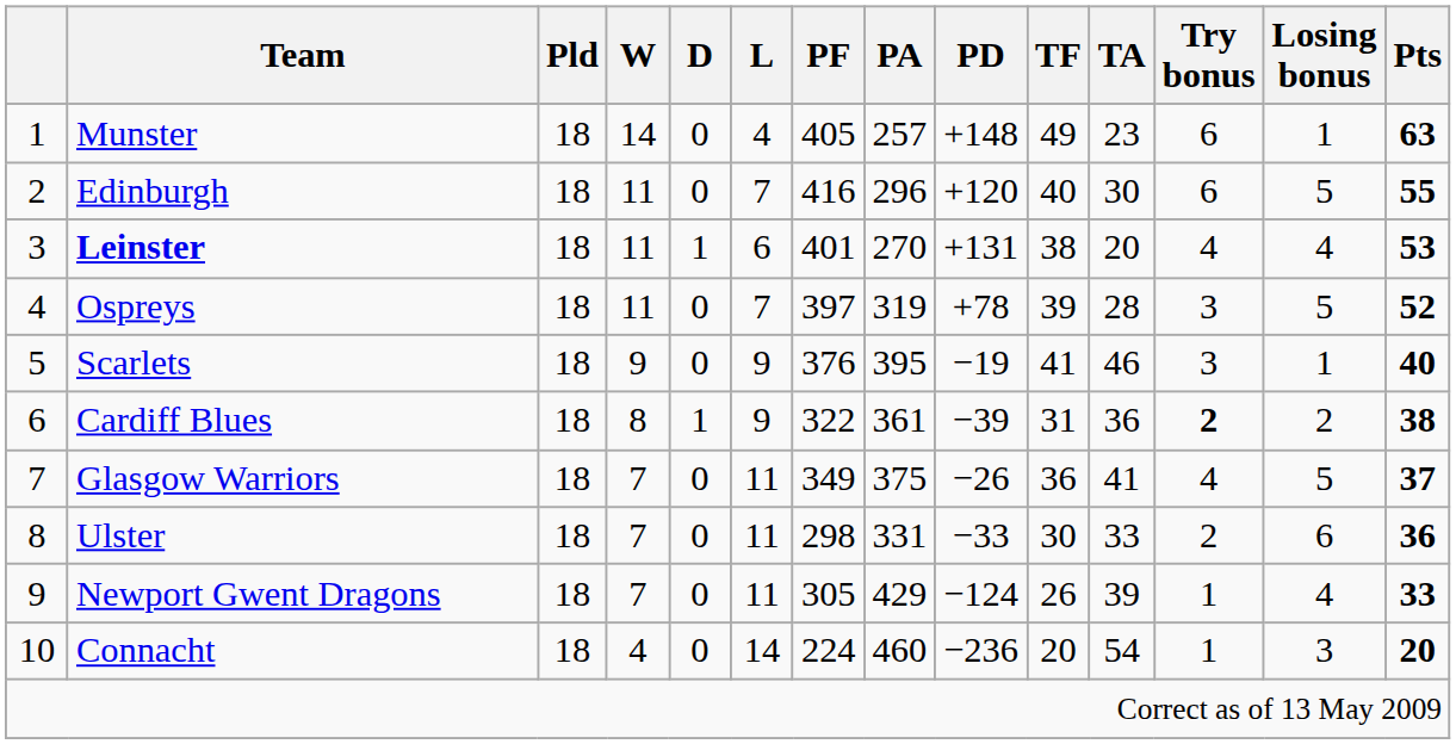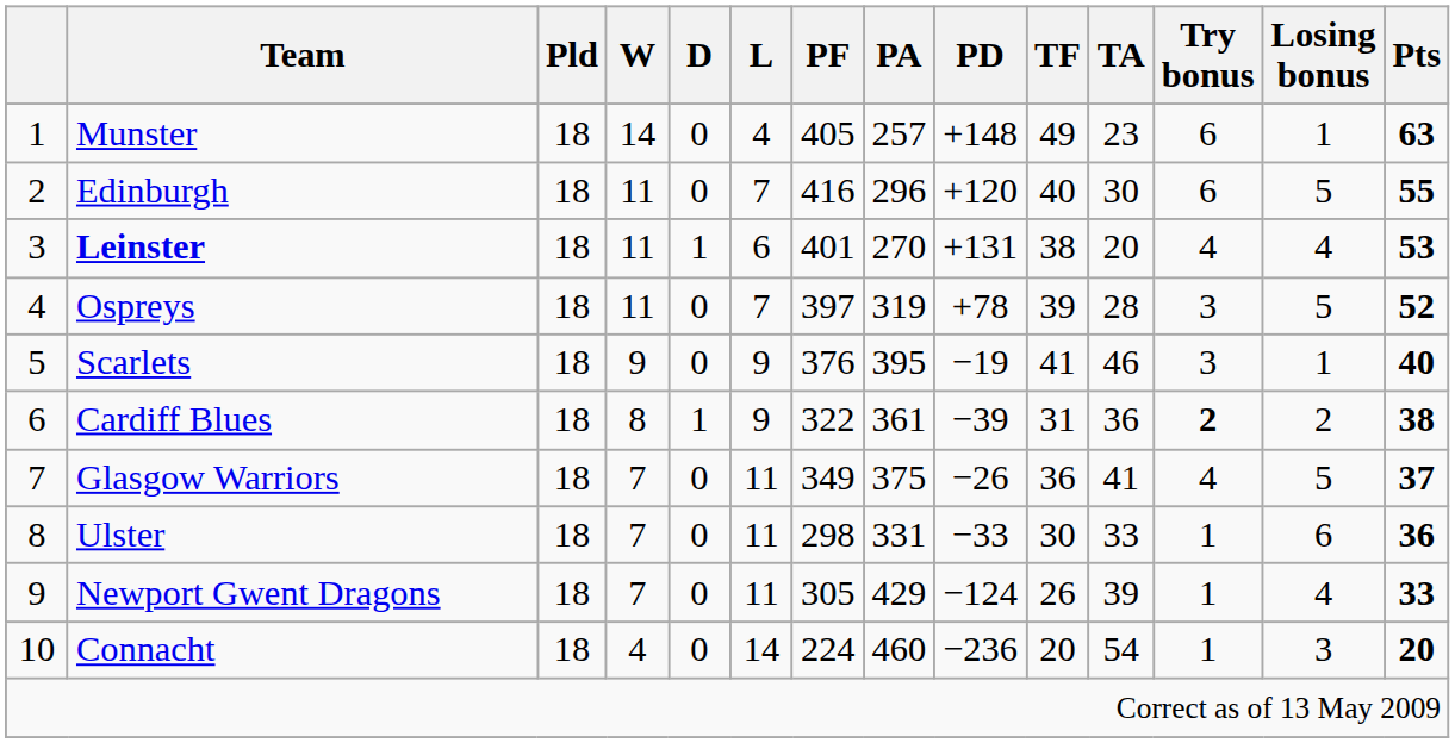Ulster | Try bonus: 2 -> 1
